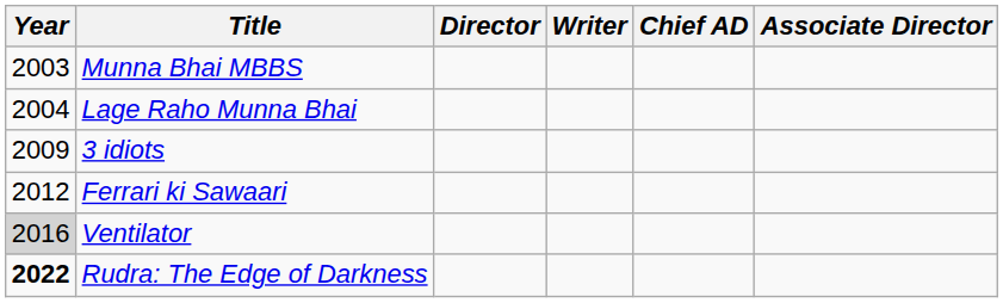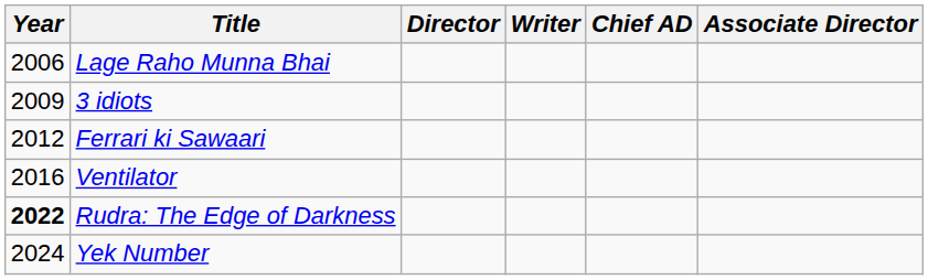- row: 2003 | Munna Bhai MBBS
Lage Raho Munna Bhai | Year: 2004 -> 2006
Ventilator | Year: lightgrey background -> no background
+ row: 2024 | Yek Number
